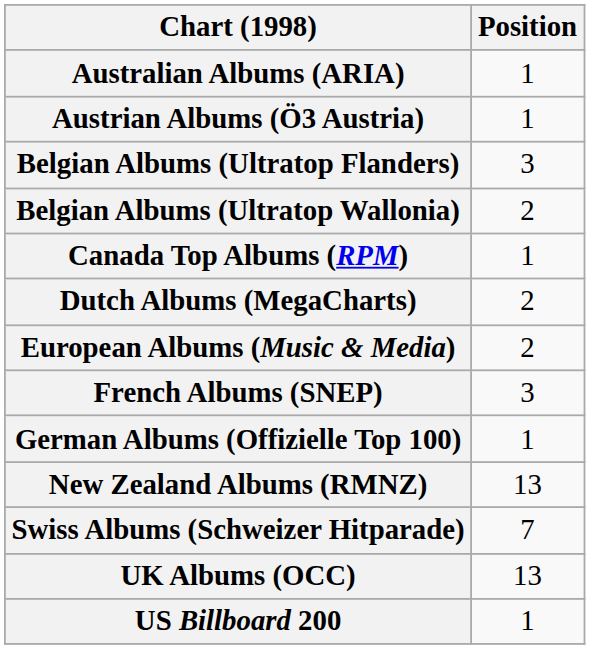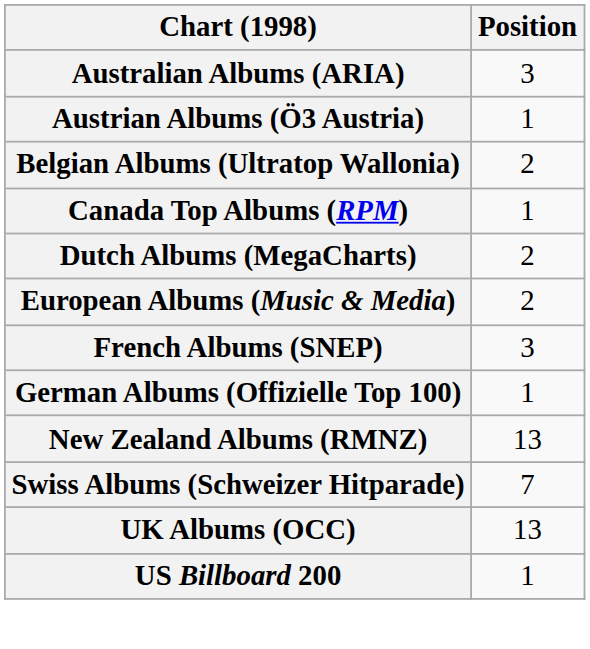Australian Albums (ARIA) | Position: 1 -> 3
- row: Belgian Albums (Ultratop Flanders) | 3
